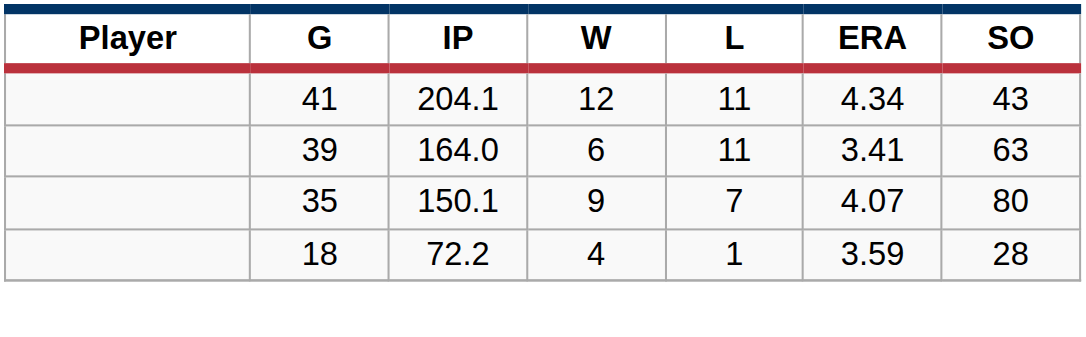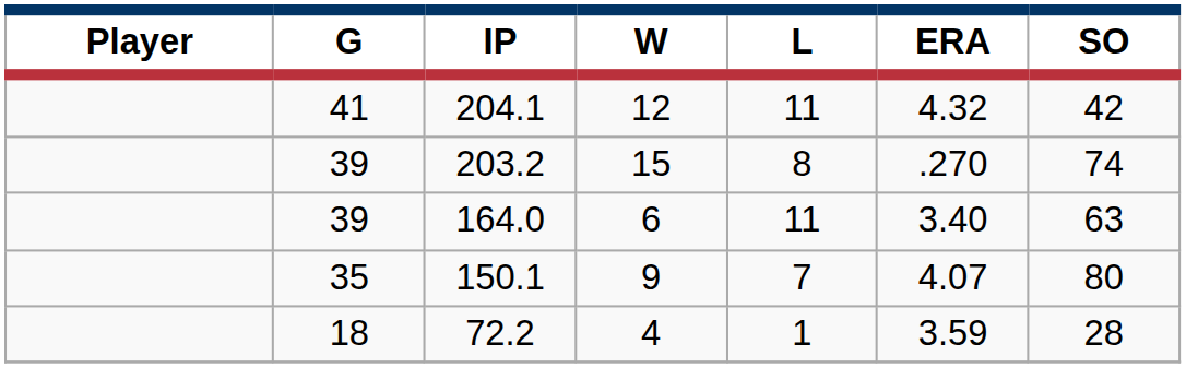204.1 | ERA: 4.34 -> 4.32
204.1 | SO: 43 -> 42
+ row: 39 | 203.2 | 15 | 8 | .270 | 74
164.0 | ERA: 3.41 -> 3.40
